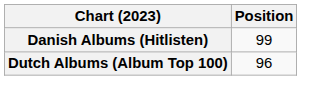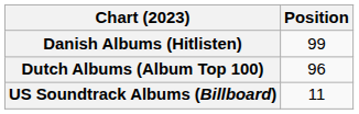+ row: US Soundtrack Albums (Billboard) | 11
